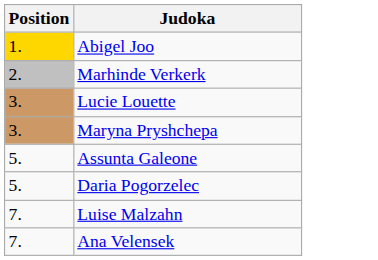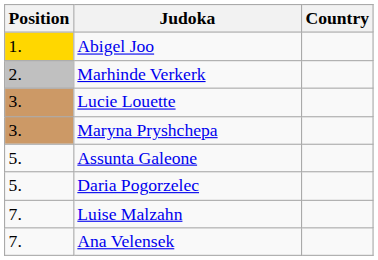+ column: Country
